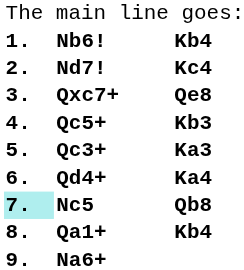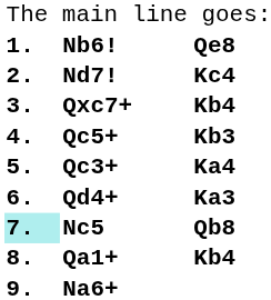Nb6! | column 3: Kb4 -> Qe8
Qxc7+ | column 3: Qe8 -> Kb4
Qc3+ | column 3: Ka3 -> Ka4
Qd4+ | column 3: Ka4 -> Ka3
